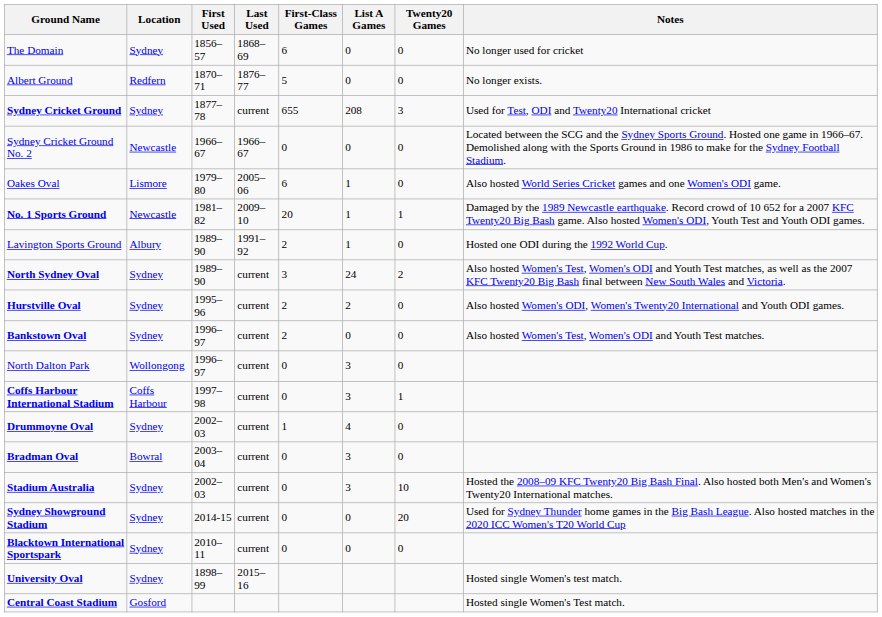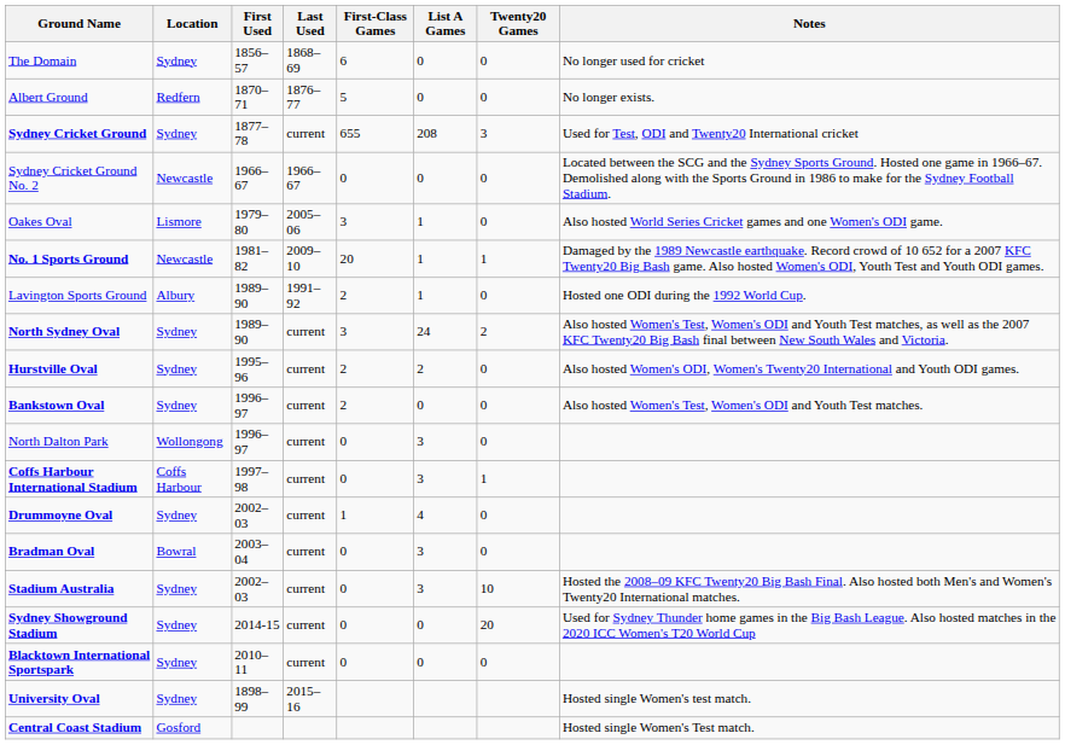Oakes Oval | First-Class Games: 6 -> 3
